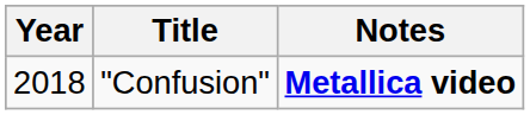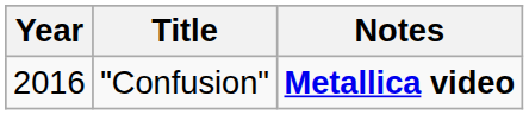"Confusion" | Year: 2018 -> 2016
